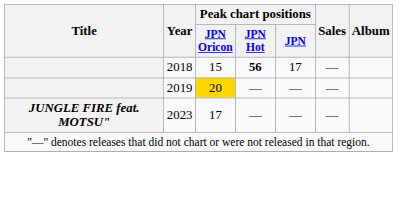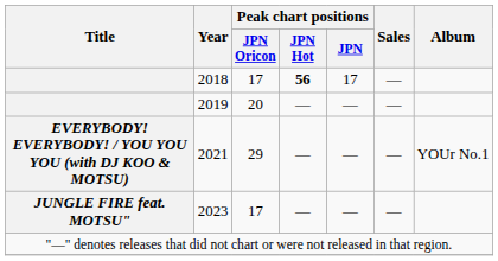2018 | Peak chart positions / JPN Oricon: 15 -> 17
2019 | Peak chart positions / JPN Oricon: gold background -> no background
+ row: EVERYBODY! EVERYBODY! / YOU YOU YOU (with DJ KOO & MOTSU) | 2021 | 29 | — | — | — | YOUr No.1
